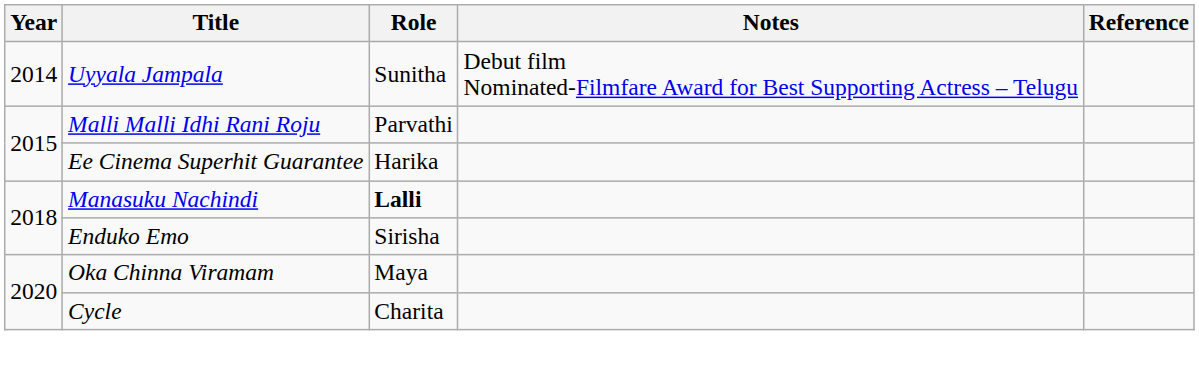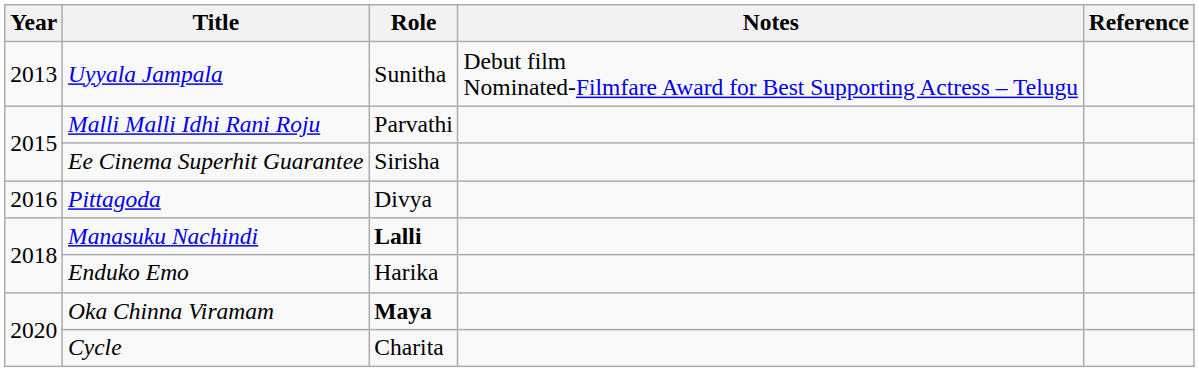Uyyala Jampala | Year: 2014 -> 2013
Ee Cinema Superhit Guarantee | Role: Harika -> Sirisha
+ row: 2016 | Pittagoda | Divya
Enduko Emo | Role: Sirisha -> Harika
Oka Chinna Viramam | Role: normal -> bold
